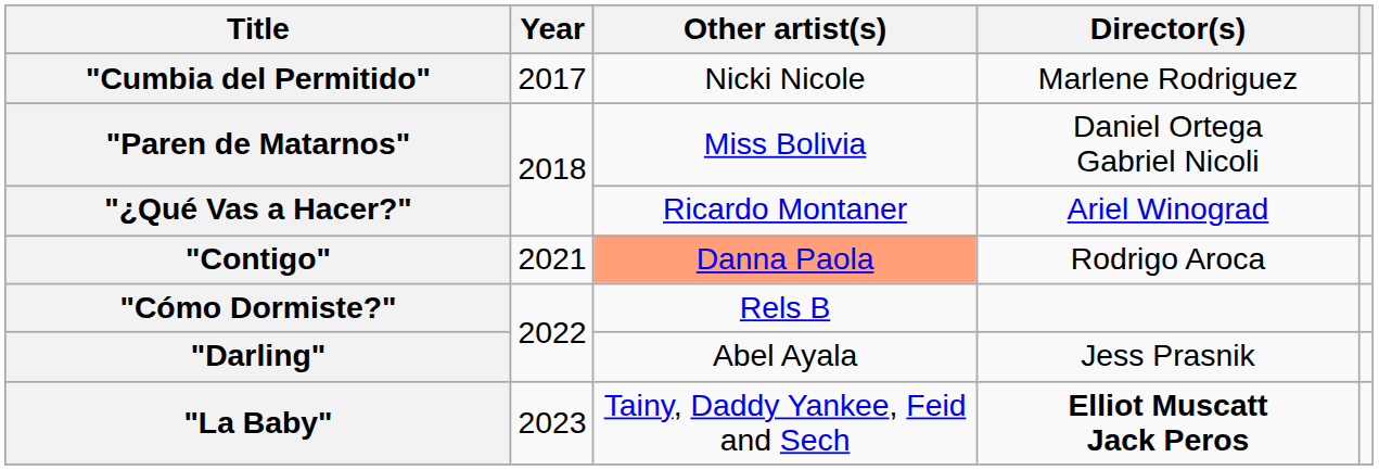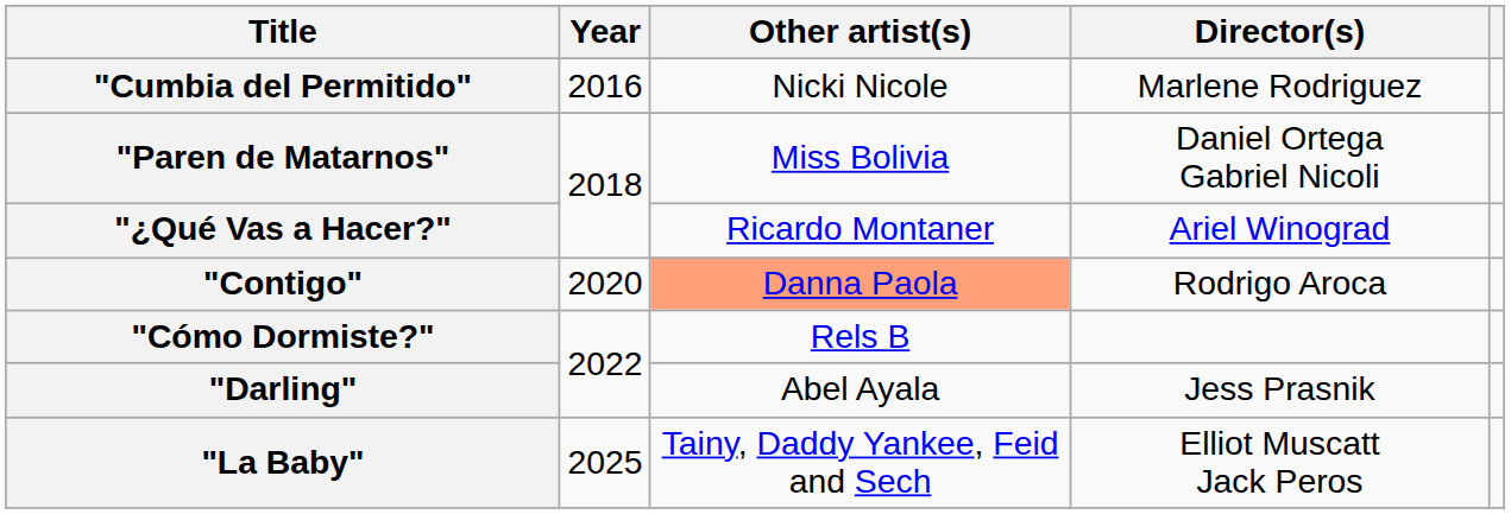"Cumbia del Permitido" | Year: 2017 -> 2016
"Contigo" | Year: 2021 -> 2020
"La Baby" | Year: 2023 -> 2025
"La Baby" | Director(s): bold -> normal
